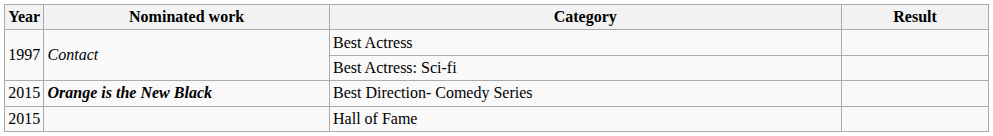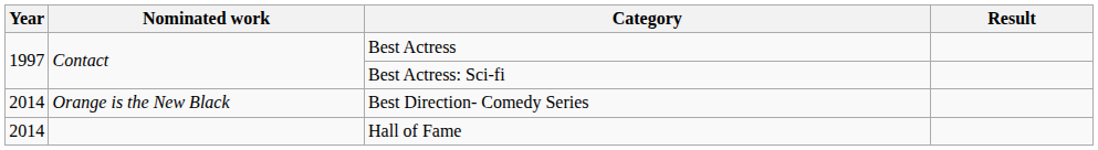Best Direction- Comedy Series | Year: 2015 -> 2014
Best Direction- Comedy Series | Nominated work: bold -> normal
Hall of Fame | Year: 2015 -> 2014
